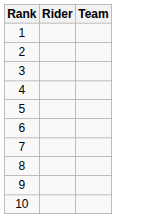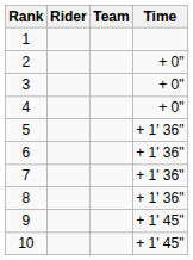+ column: Time | + 0" | + 0" | + 0" | + 1' 36" | + 1' 36" | + 1' 36" | + 1' 36" | + 1' 45" | + 1' 45"
